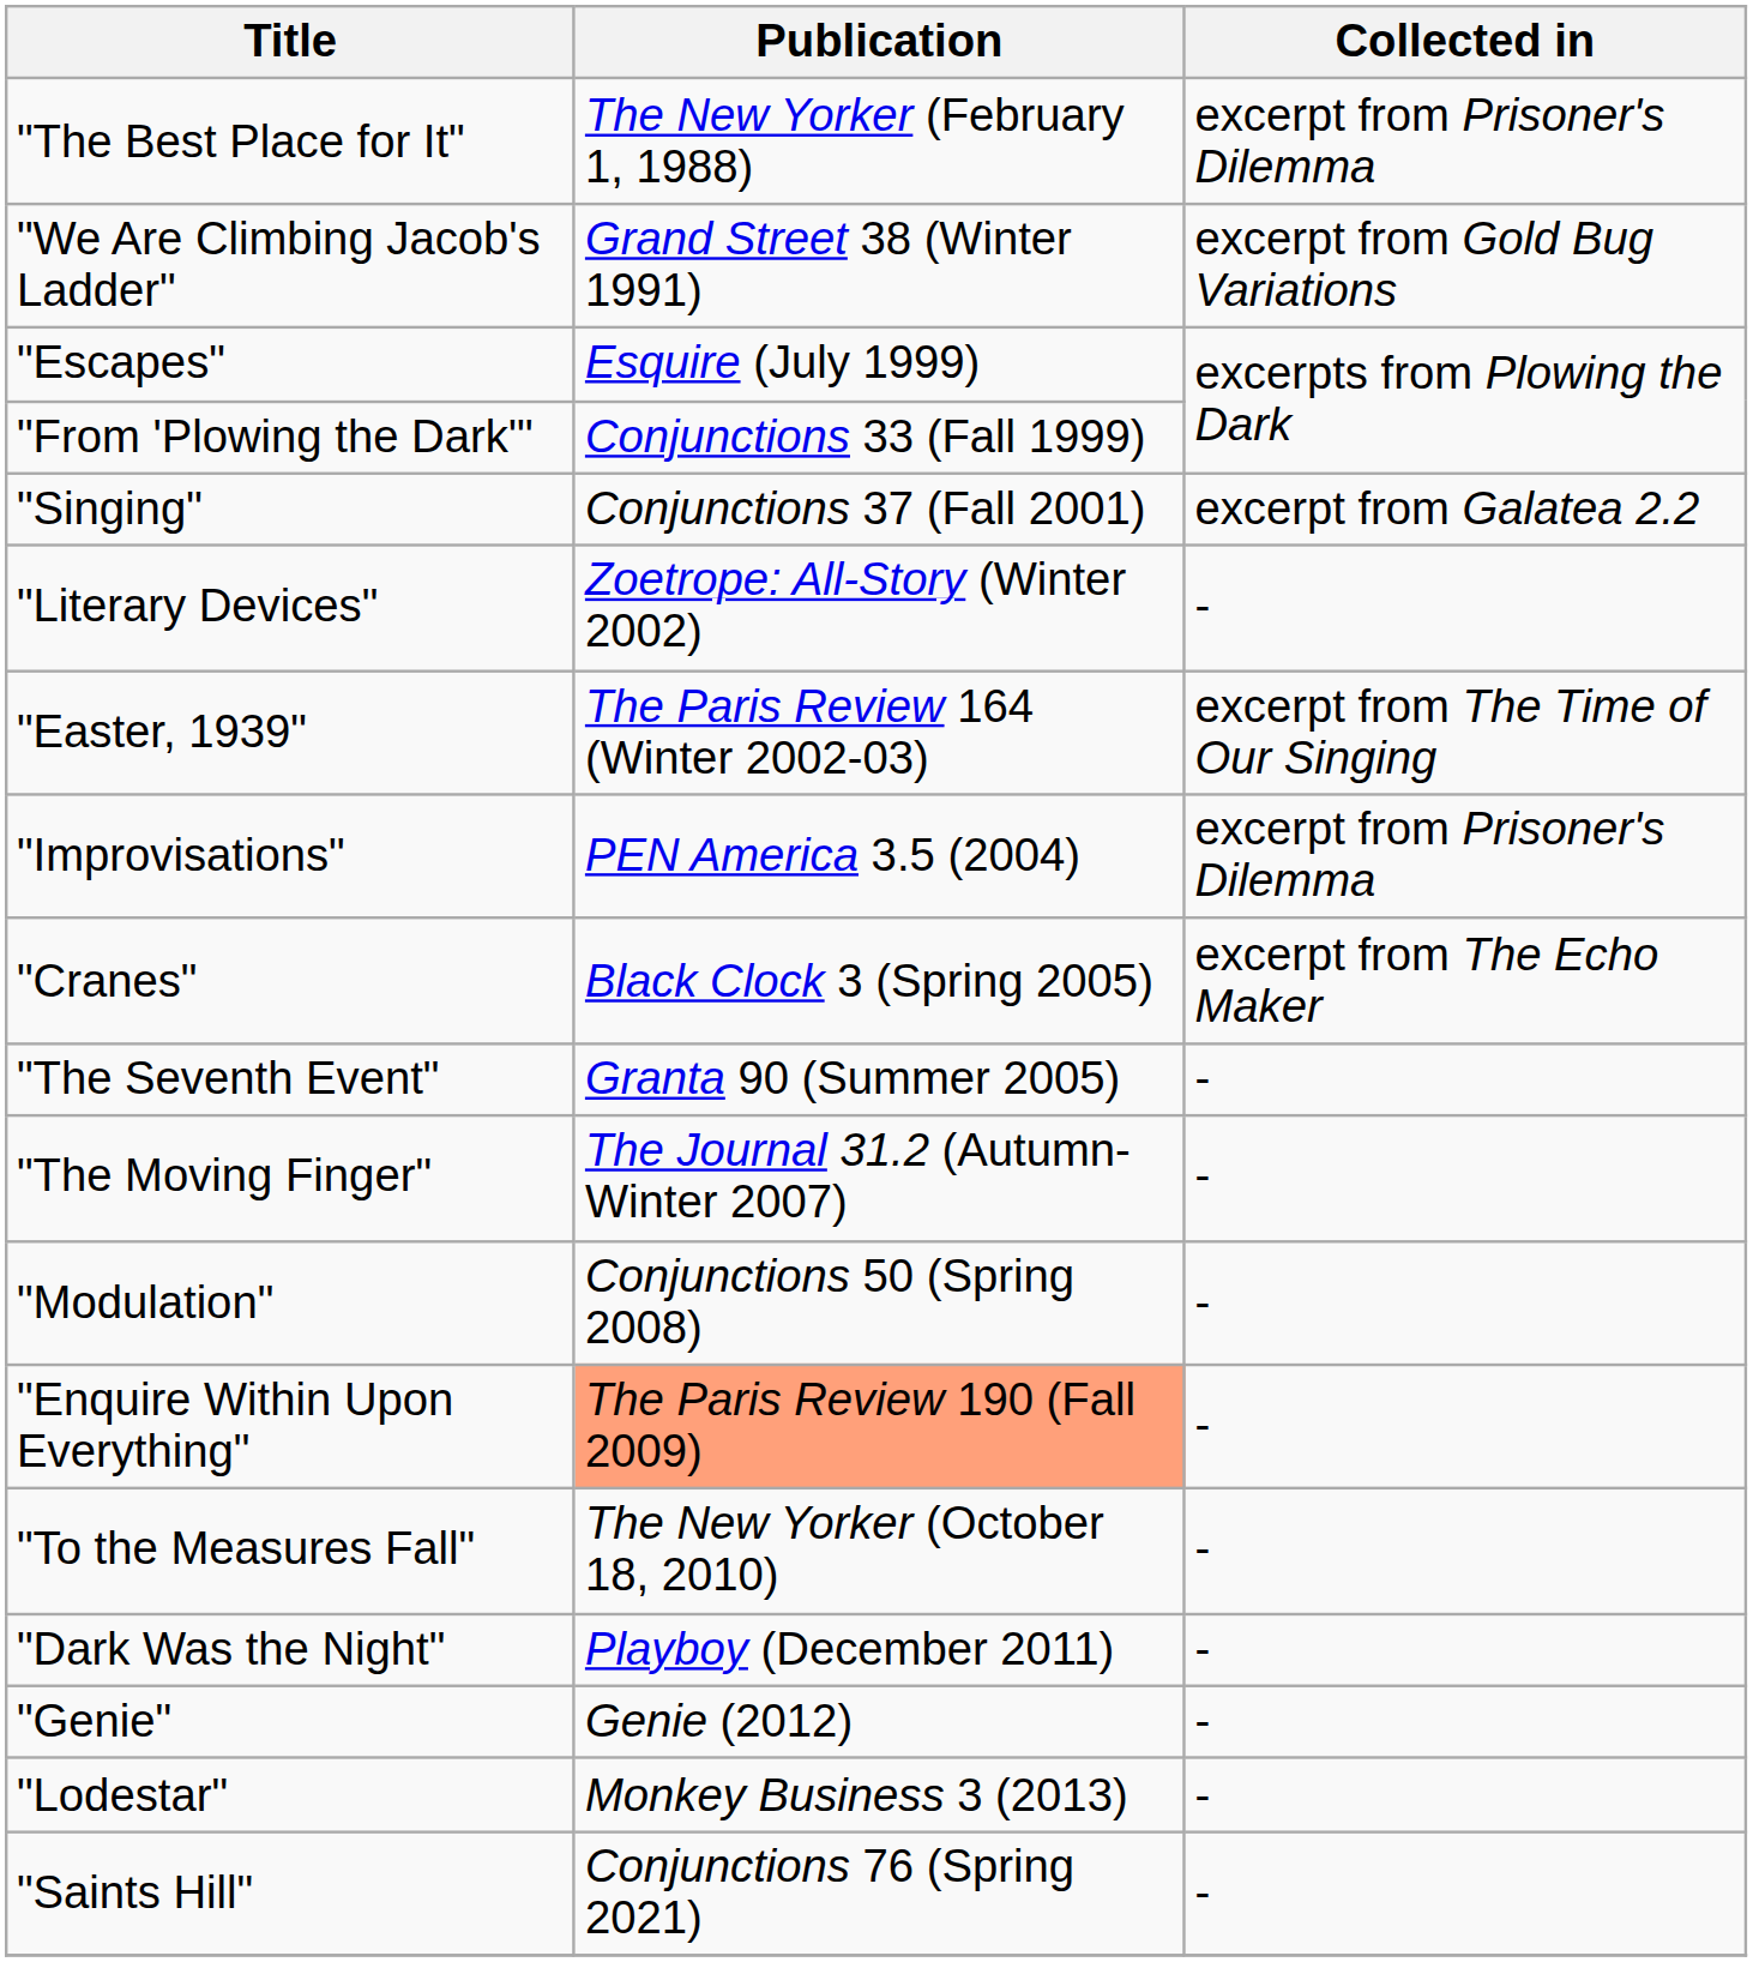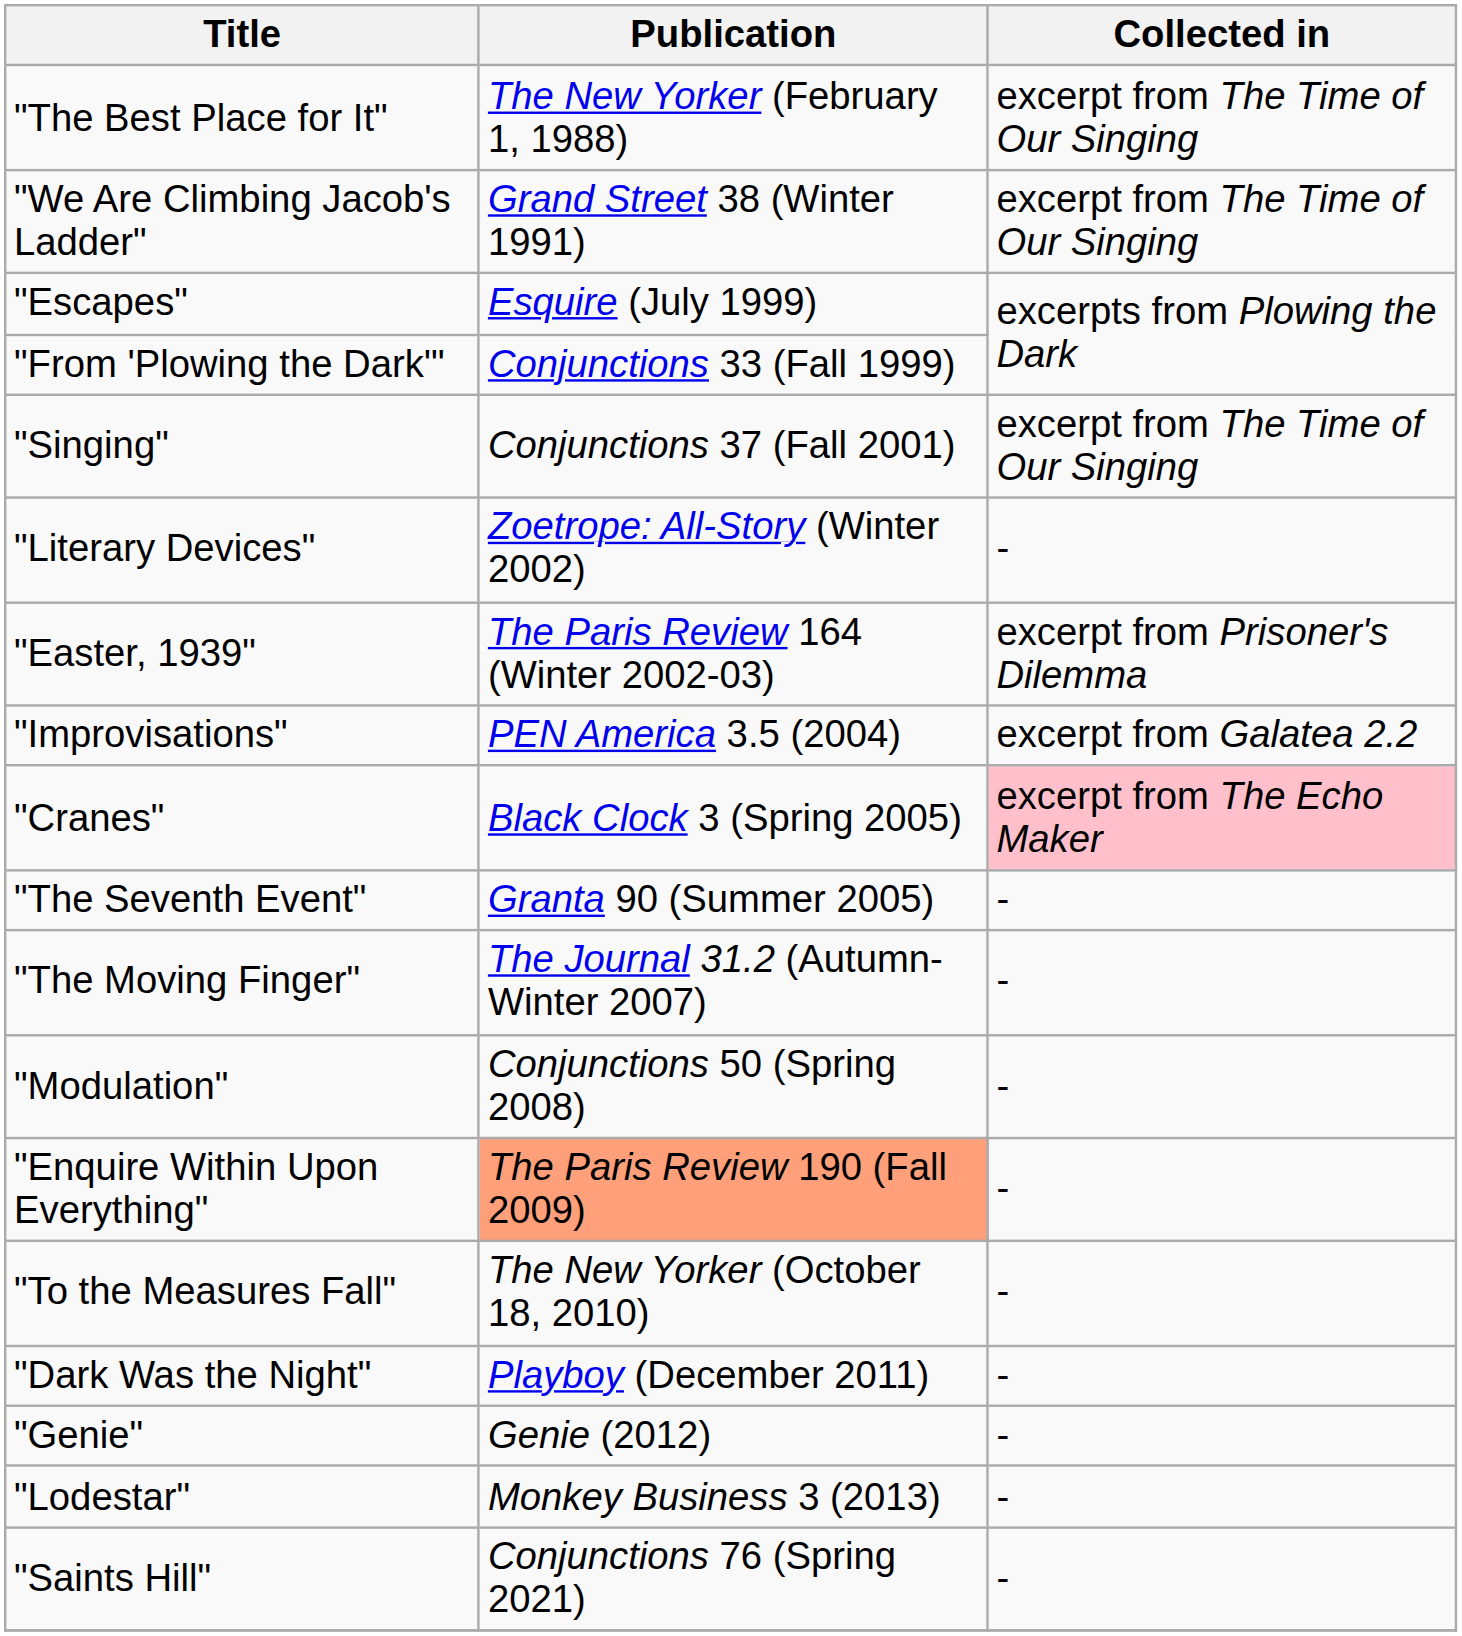"The Best Place for It" | Collected in: excerpt from Prisoner's Dilemma -> excerpt from The Time of Our Singing
"We Are Climbing Jacob's Ladder" | Collected in: excerpt from Gold Bug Variations -> excerpt from The Time of Our Singing
"Singing" | Collected in: excerpt from Galatea 2.2 -> excerpt from The Time of Our Singing
"Easter, 1939" | Collected in: excerpt from The Time of Our Singing -> excerpt from Prisoner's Dilemma
"Improvisations" | Collected in: excerpt from Prisoner's Dilemma -> excerpt from Galatea 2.2
"Cranes" | Collected in: no background -> pink background
